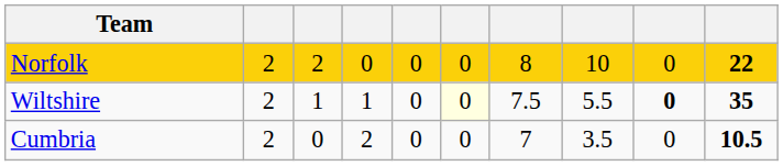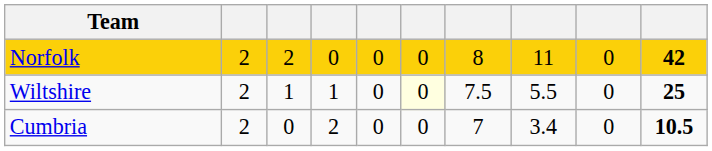Norfolk | column 8: 10 -> 11
Norfolk | column 10: 22 -> 42
Wiltshire | column 9: bold -> normal
Wiltshire | column 10: 35 -> 25
Cumbria | column 8: 3.5 -> 3.4
